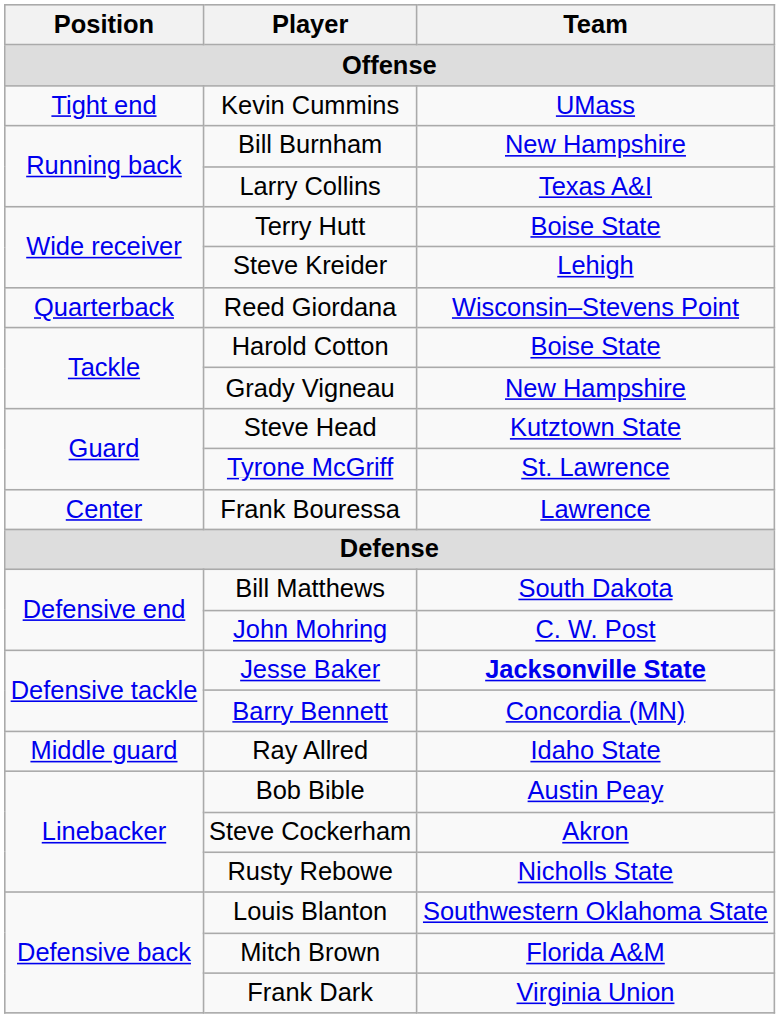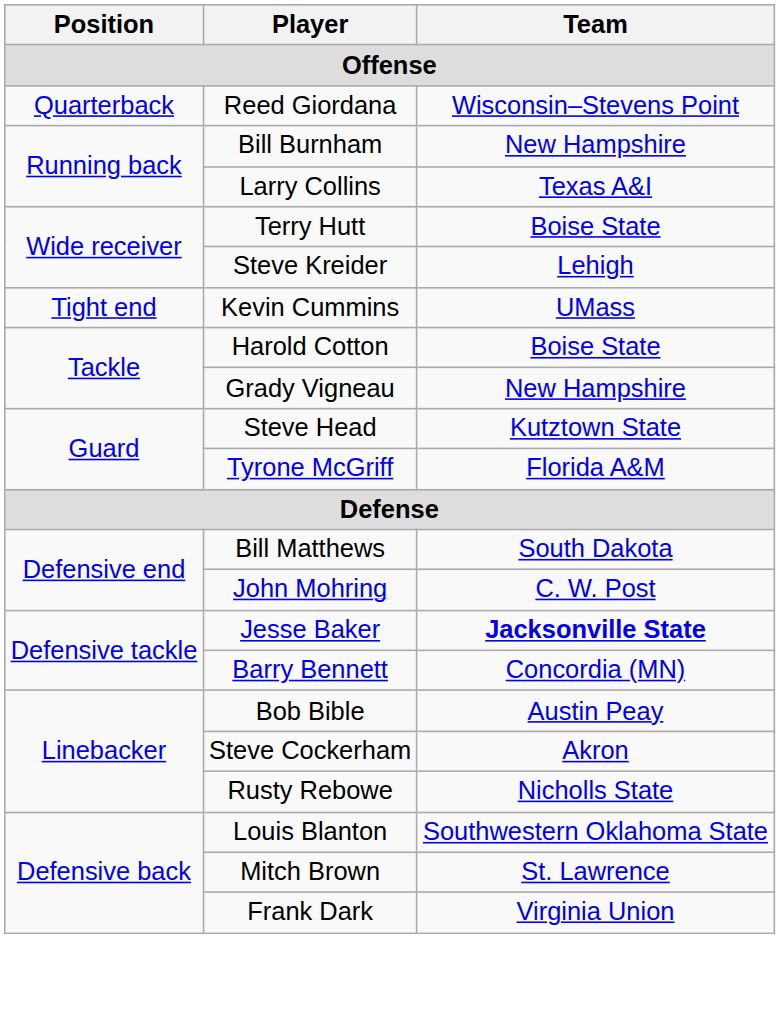rows swapped: Reed Giordana <-> Kevin Cummins
Tyrone McGriff | Team: St. Lawrence -> Florida A&M
- row: Center | Frank Bouressa | Lawrence
- row: Middle guard | Ray Allred | Idaho State
Mitch Brown | Team: Florida A&M -> St. Lawrence
